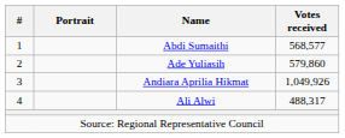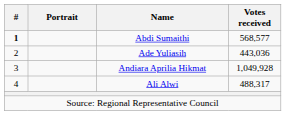Abdi Sumaithi | #: normal -> bold
Ade Yuliasih | Votes received: 579,860 -> 443,036
Andiara Aprilia Hikmat | Votes received: 1,049,926 -> 1,049,928
